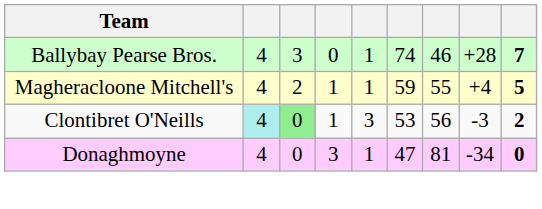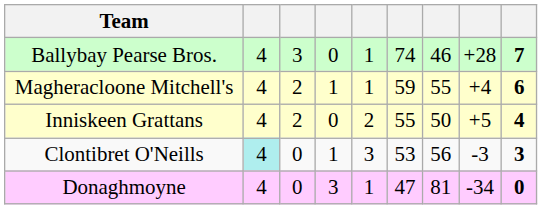Magheracloone Mitchell's | column 9: 5 -> 6
+ row: Inniskeen Grattans | 4 | 2 | 0 | 2 | 55 | 50 | +5 | 4
Clontibret O'Neills | column 3: lightgreen background -> no background
Clontibret O'Neills | column 9: 2 -> 3
